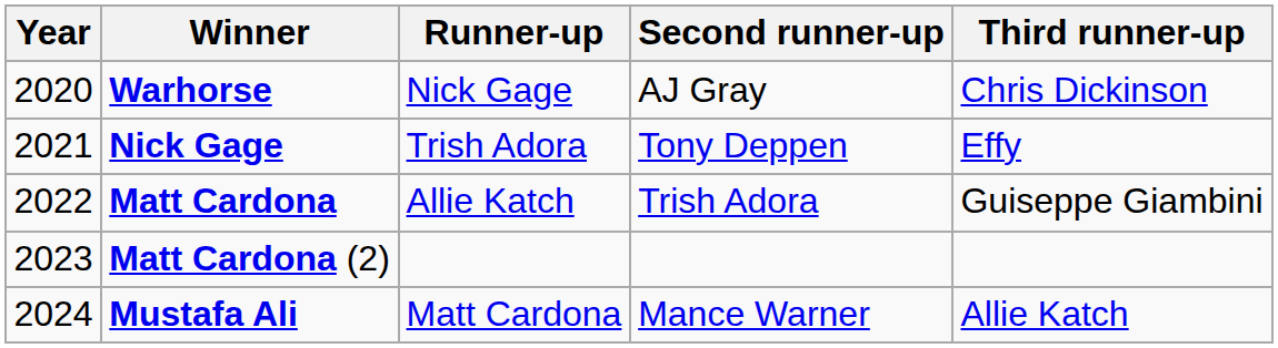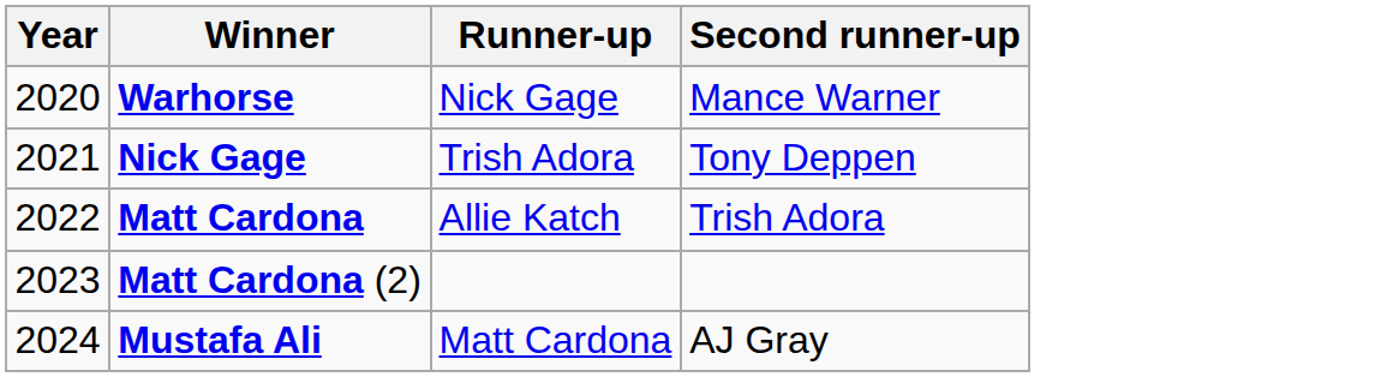- column: Third runner-up | Chris Dickinson | Effy | Guiseppe Giambini | Allie Katch
Warhorse | Second runner-up: AJ Gray -> Mance Warner
Mustafa Ali | Second runner-up: Mance Warner -> AJ Gray
